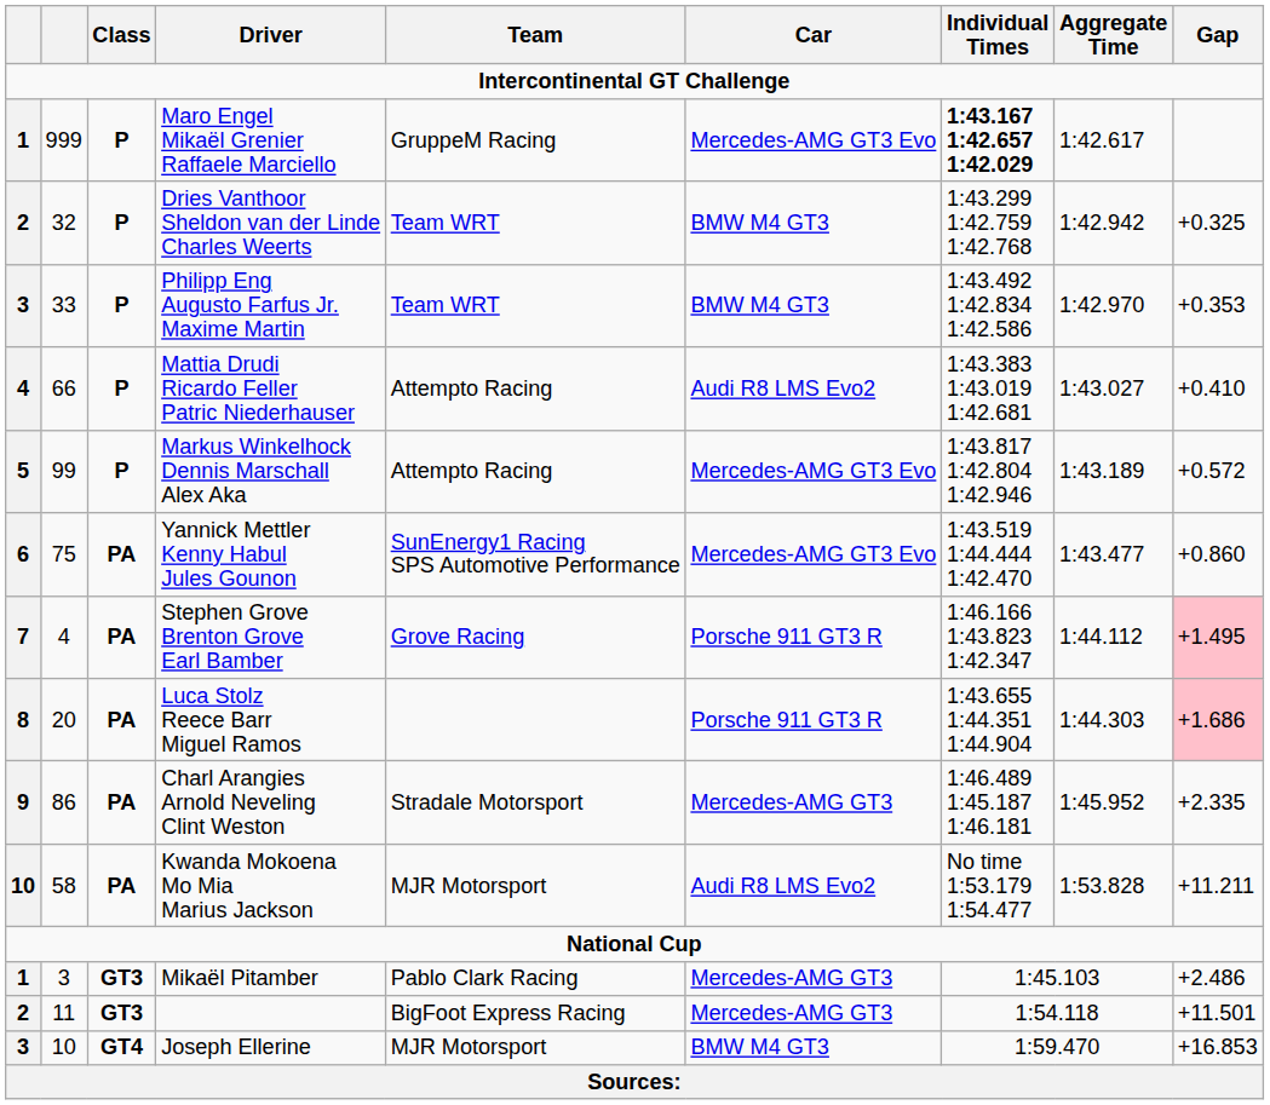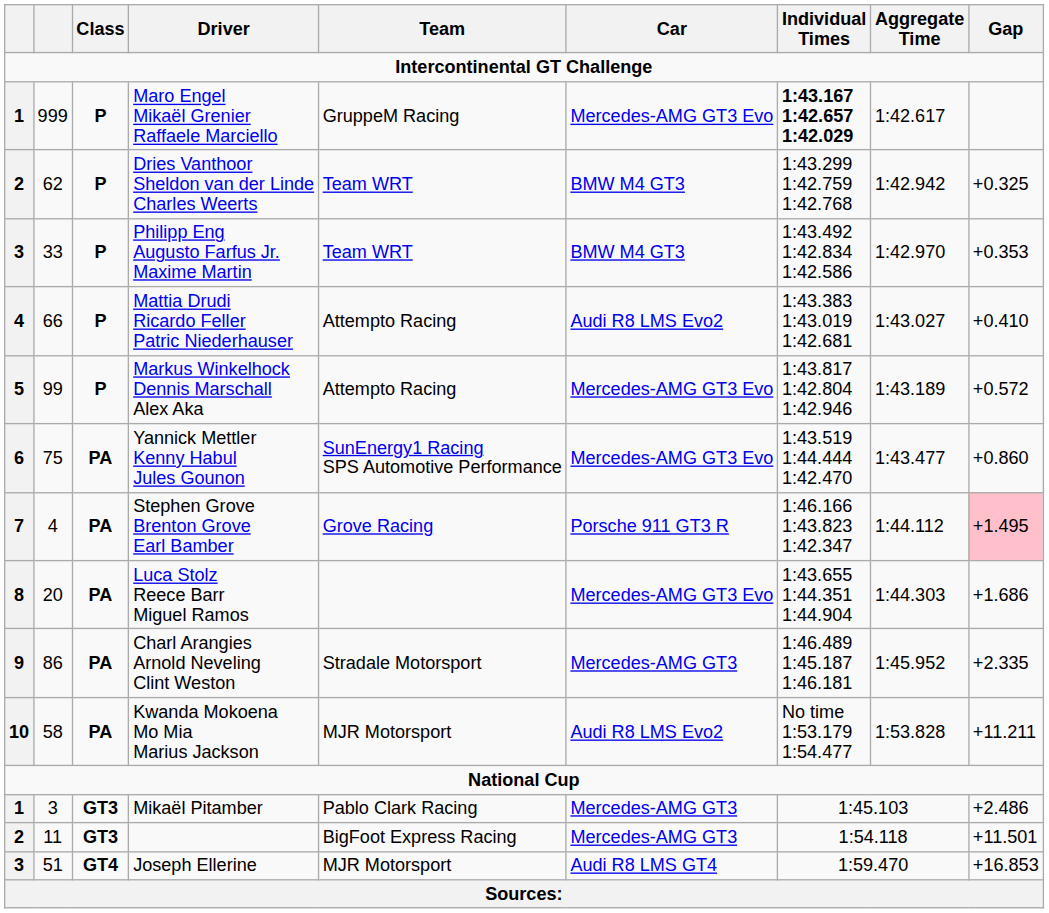Dries Vanthoor Sheldon van der Linde Charles Weerts | column 2: 32 -> 62
Luca Stolz Reece Barr Miguel Ramos | Car: Porsche 911 GT3 R -> Mercedes-AMG GT3 Evo
Luca Stolz Reece Barr Miguel Ramos | Gap: pink background -> no background
Joseph Ellerine | column 2: 10 -> 51
Joseph Ellerine | Car: BMW M4 GT3 -> Audi R8 LMS GT4
